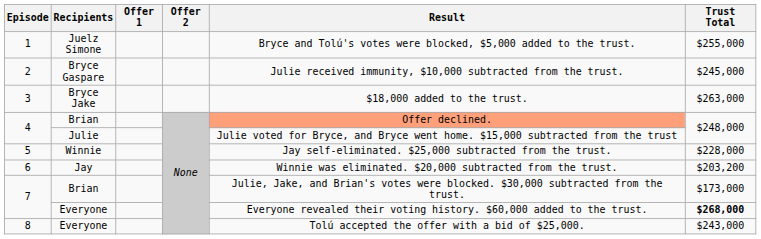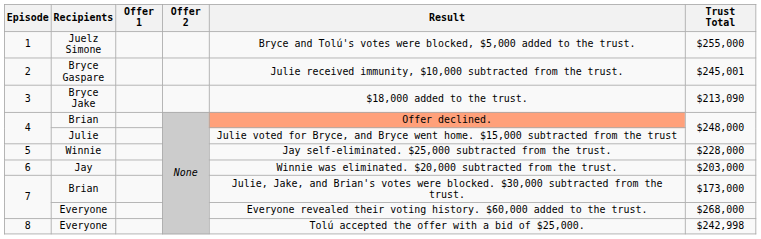2 | Trust Total: $245,000 -> $245,001
3 | Trust Total: $263,000 -> $213,090
6 | Trust Total: $203,200 -> $203,000
7 / Everyone | Trust Total: bold -> normal
8 | Trust Total: $243,000 -> $242,998
